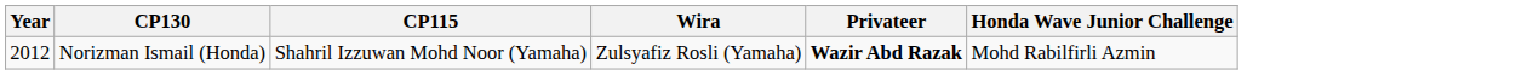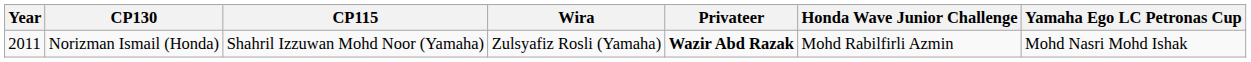+ column: Yamaha Ego LC Petronas Cup | Mohd Nasri Mohd Ishak
Norizman Ismail (Honda) | Year: 2012 -> 2011
